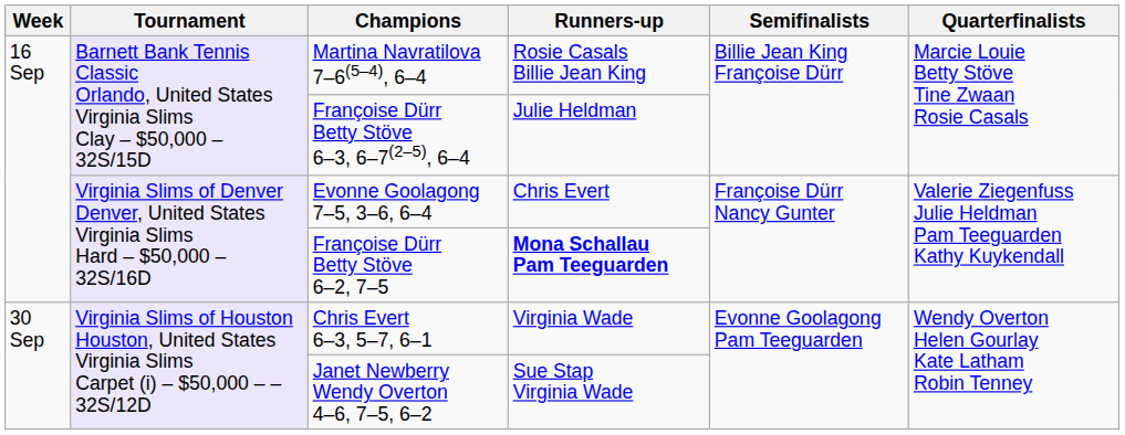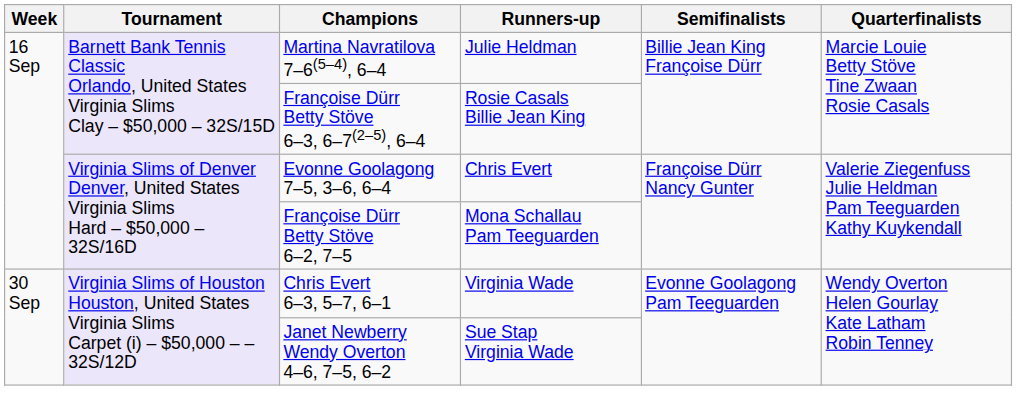Martina Navratilova 7–6(5–4), 6–4 | Runners-up: Rosie Casals Billie Jean King -> Julie Heldman
Françoise Dürr Betty Stöve 6–3, 6–7(2–5), 6–4 | Runners-up: Julie Heldman -> Rosie Casals Billie Jean King
Françoise Dürr Betty Stöve 6–2, 7–5 | Runners-up: bold -> normal
